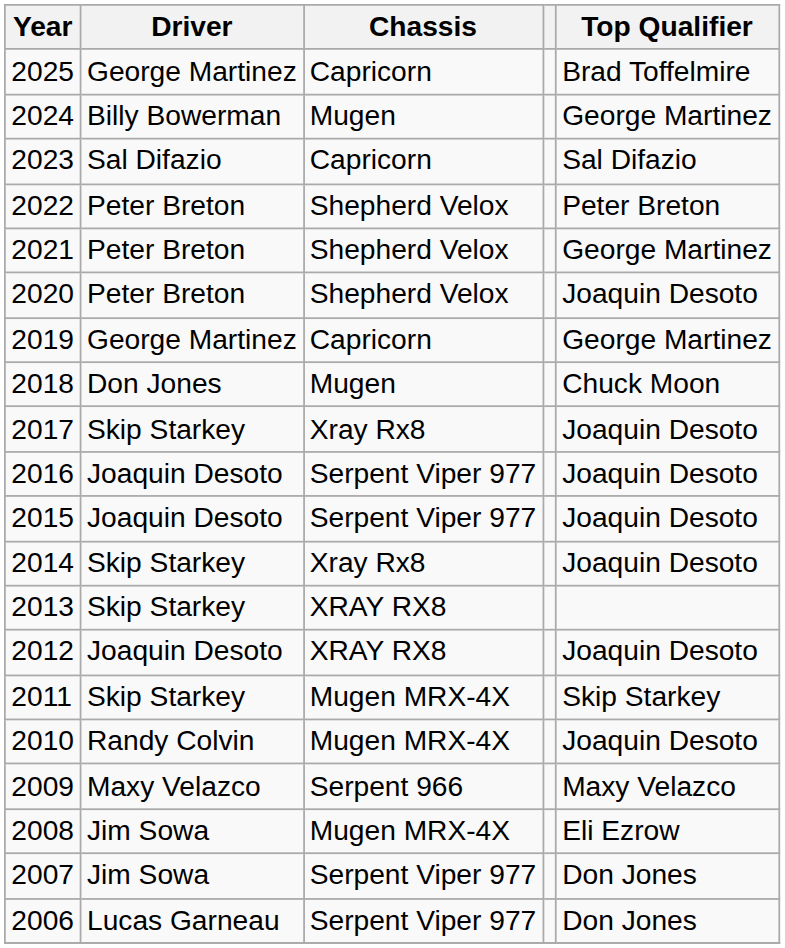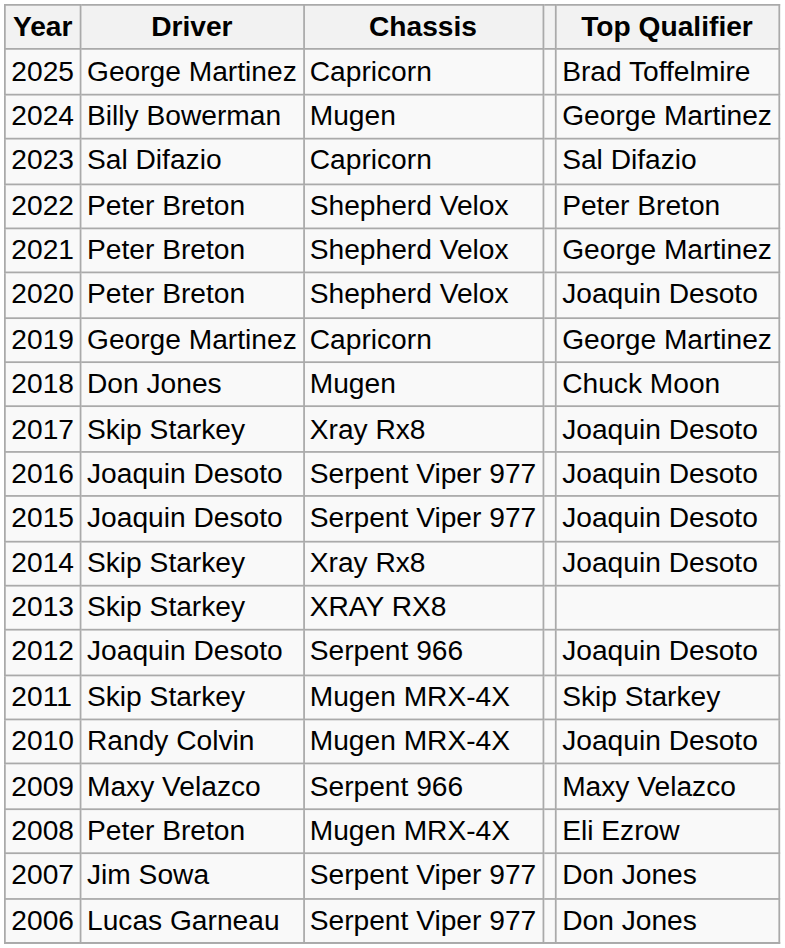2012 | Chassis: XRAY RX8 -> Serpent 966
2008 | Driver: Jim Sowa -> Peter Breton
